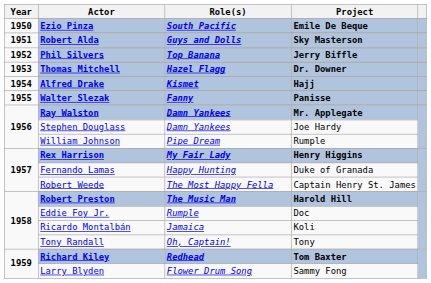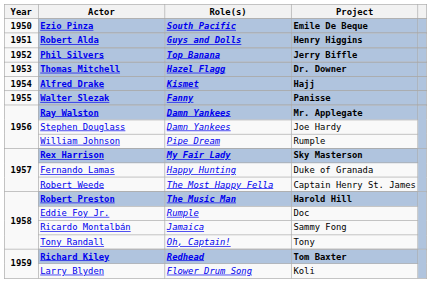Robert Alda | Project: Sky Masterson -> Henry Higgins
Rex Harrison | Project: Henry Higgins -> Sky Masterson
Ricardo Montalbán | Project: Koli -> Sammy Fong
Larry Blyden | Project: Sammy Fong -> Koli
